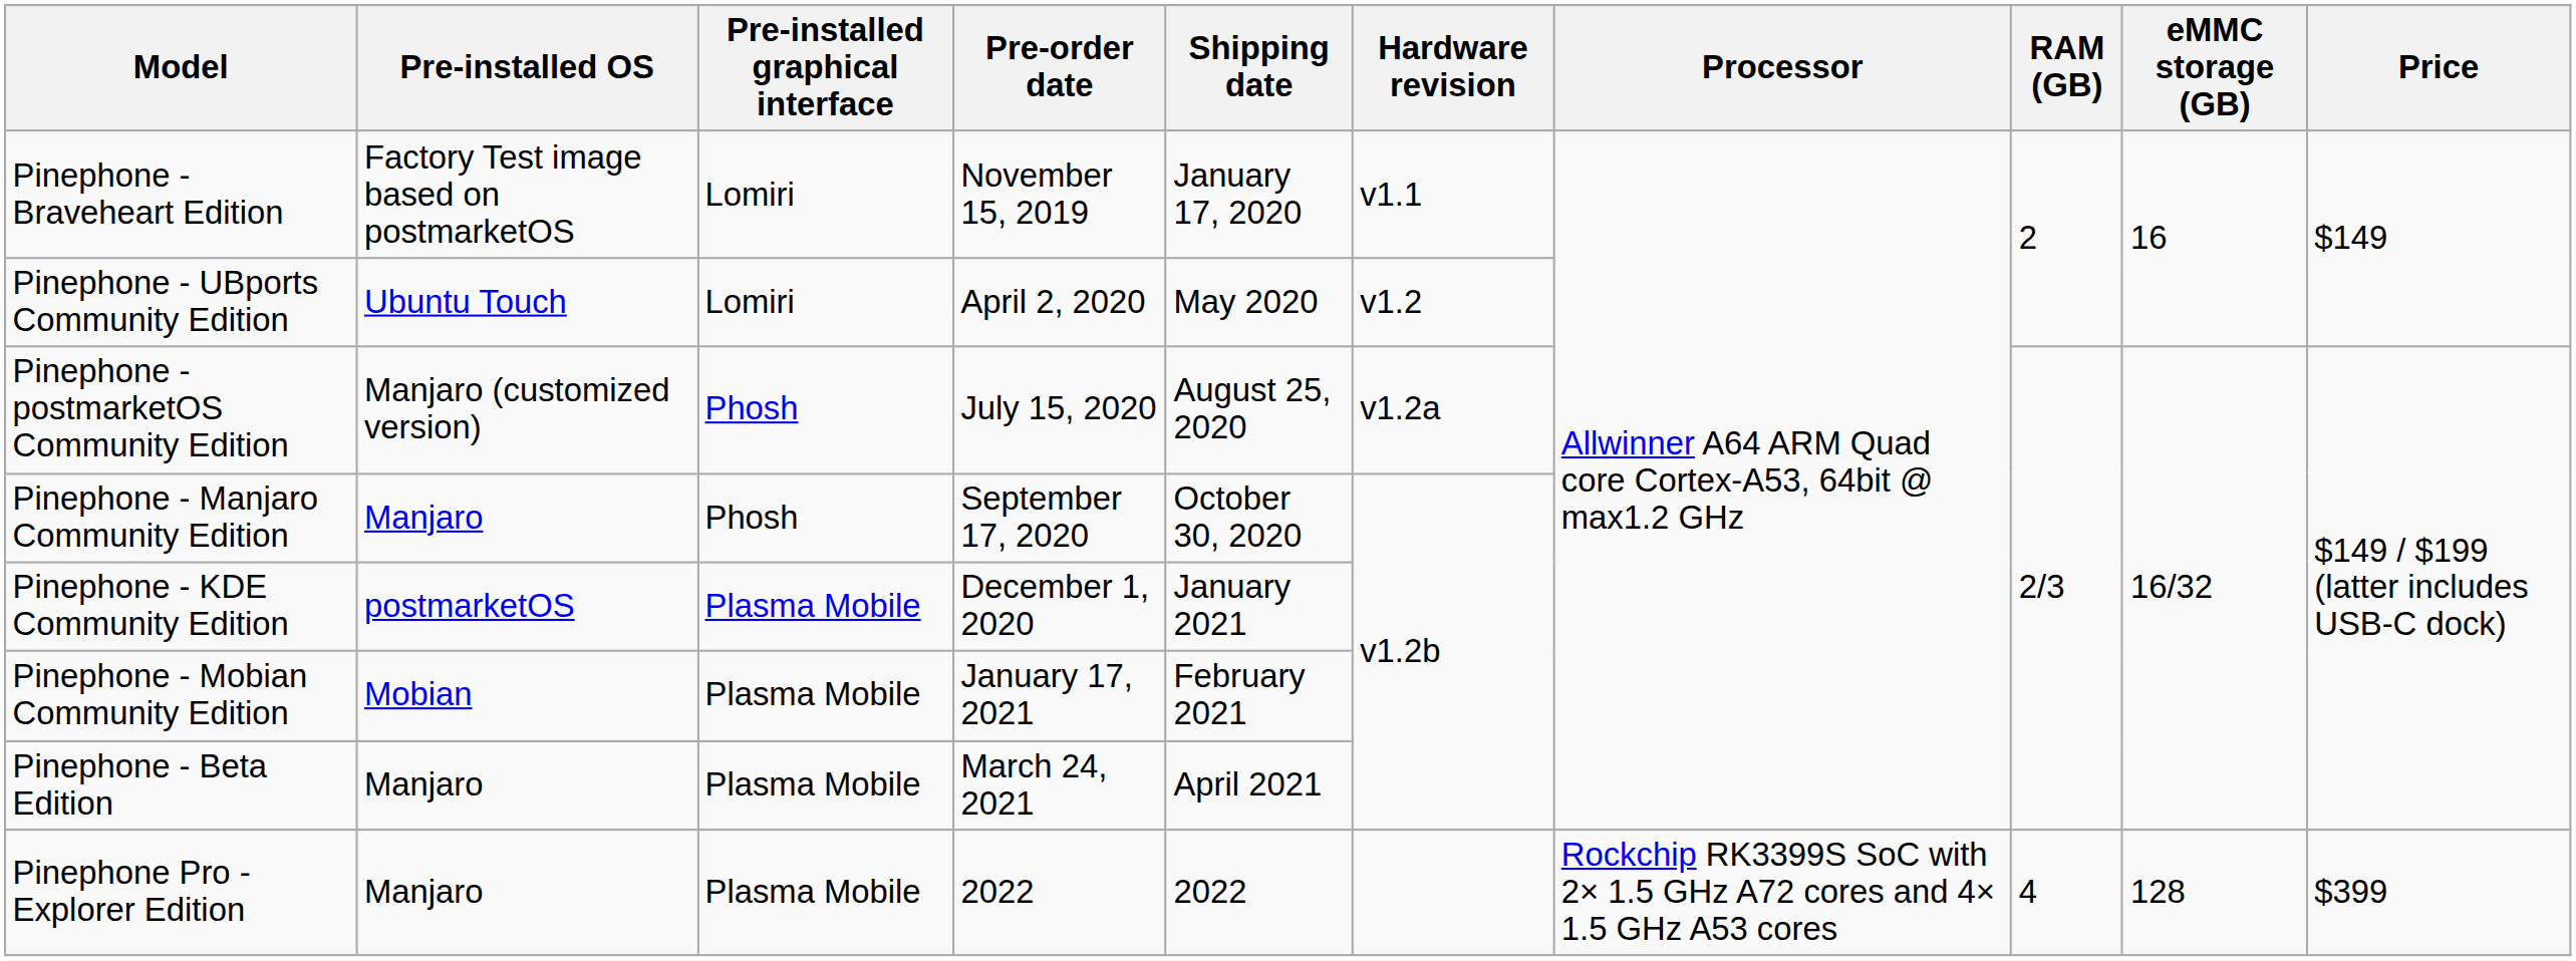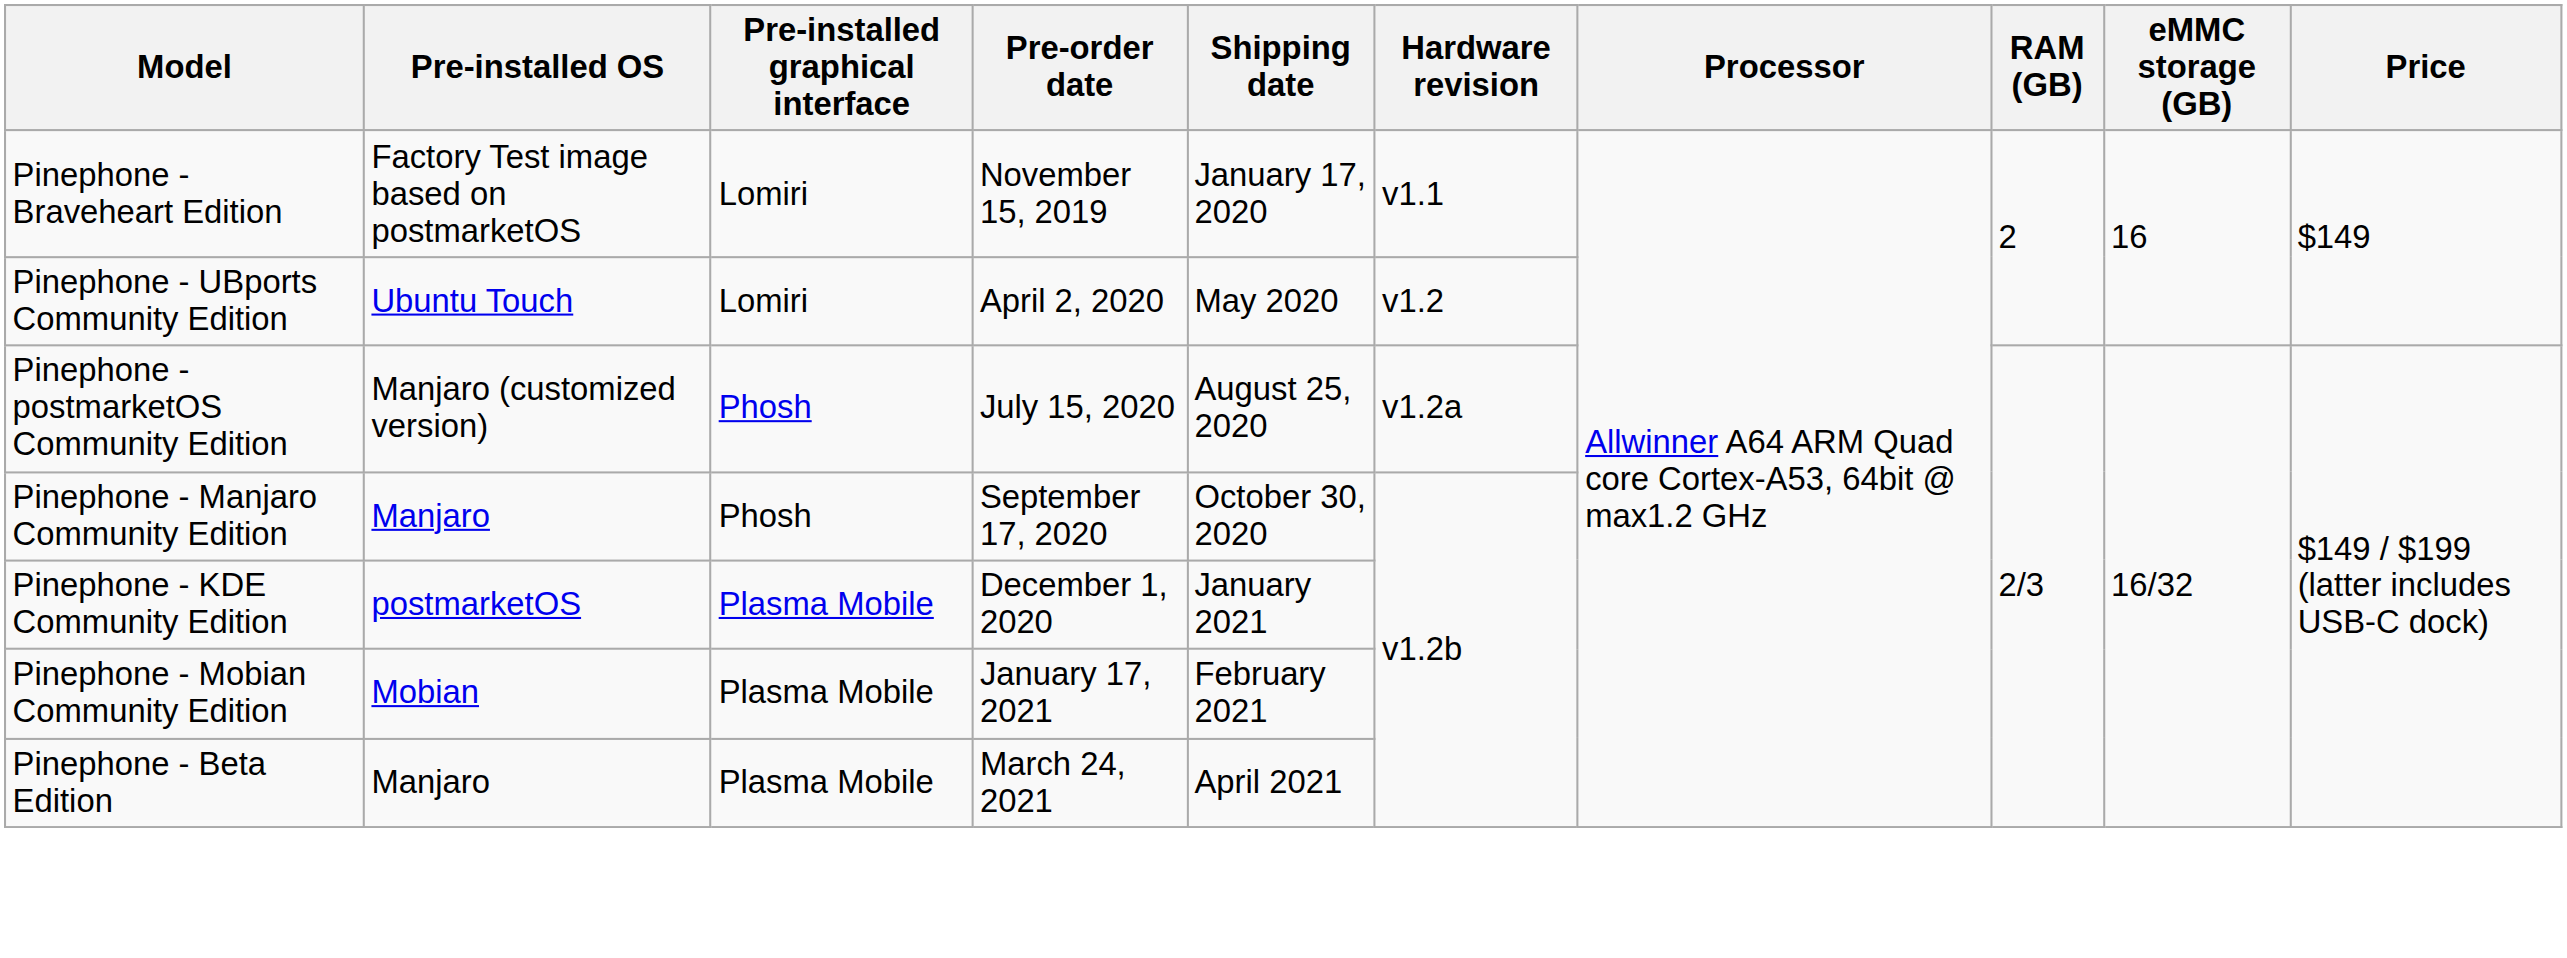- row: Pinephone Pro - Explorer Edition | Manjaro | Plasma Mobile | 2022 | 2022 | Rockchip RK3399S SoC with 2× 1.5 GHz A72 cores and 4× 1.5 GHz A53 cores | 4 | 128 | $399
